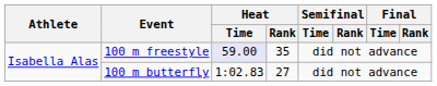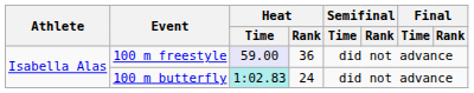100 m freestyle | Heat / Rank: 35 -> 36
100 m butterfly | Heat / Time: no background -> paleturquoise background
100 m butterfly | Heat / Rank: 27 -> 24
